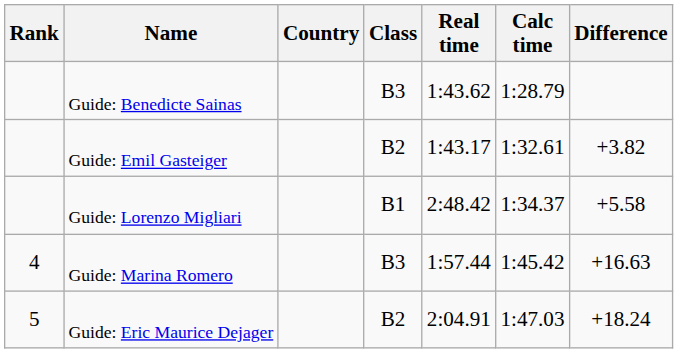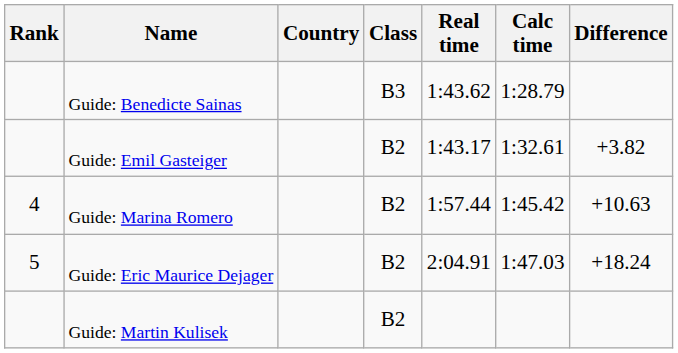- row: Guide: Lorenzo Migliari | B1 | 2:48.42 | 1:34.37 | +5.58
Guide: Marina Romero | Class: B3 -> B2
Guide: Marina Romero | Difference: +16.63 -> +10.63
+ row: Guide: Martin Kulisek | B2
